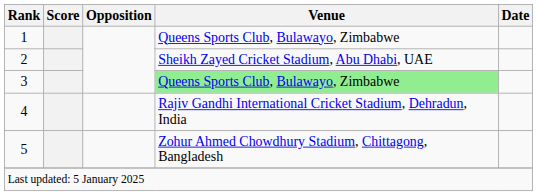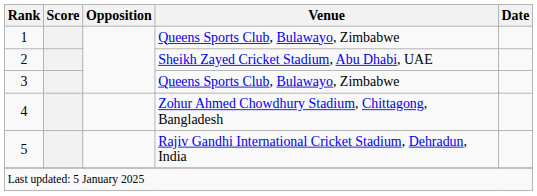3 | Venue: lightgreen background -> no background
4 | Venue: Rajiv Gandhi International Cricket Stadium, Dehradun, India -> Zohur Ahmed Chowdhury Stadium, Chittagong, Bangladesh
5 | Venue: Zohur Ahmed Chowdhury Stadium, Chittagong, Bangladesh -> Rajiv Gandhi International Cricket Stadium, Dehradun, India
